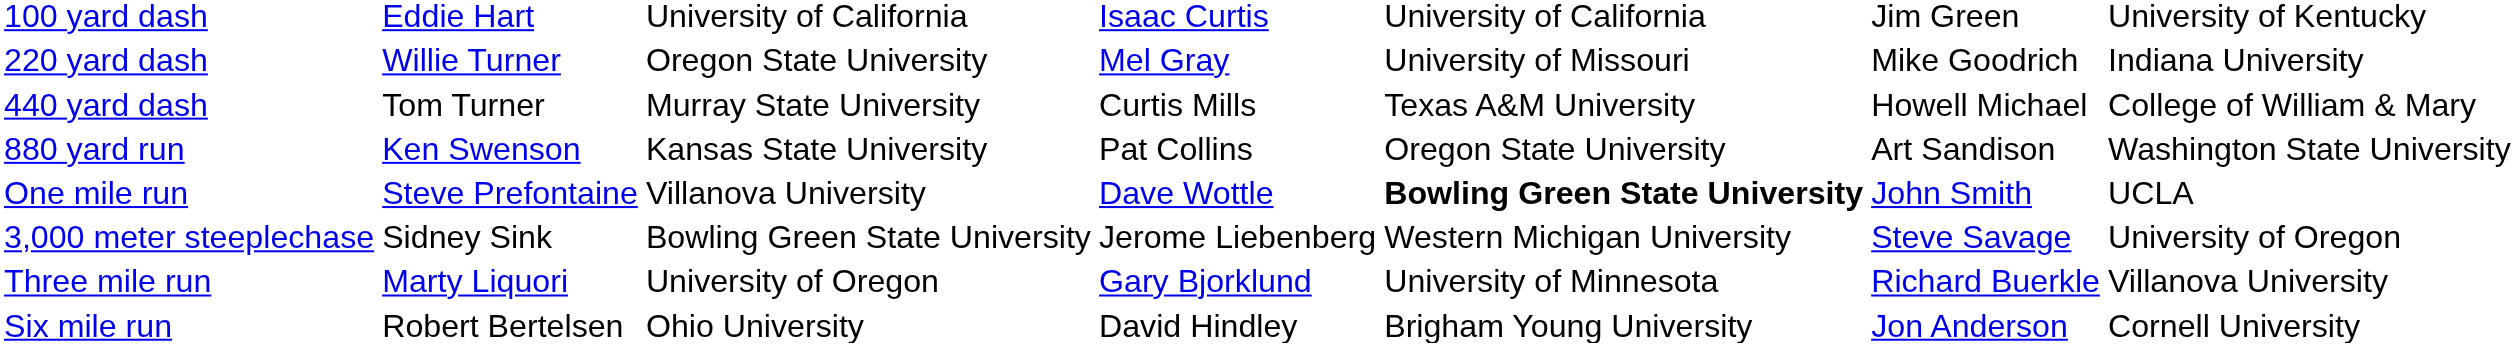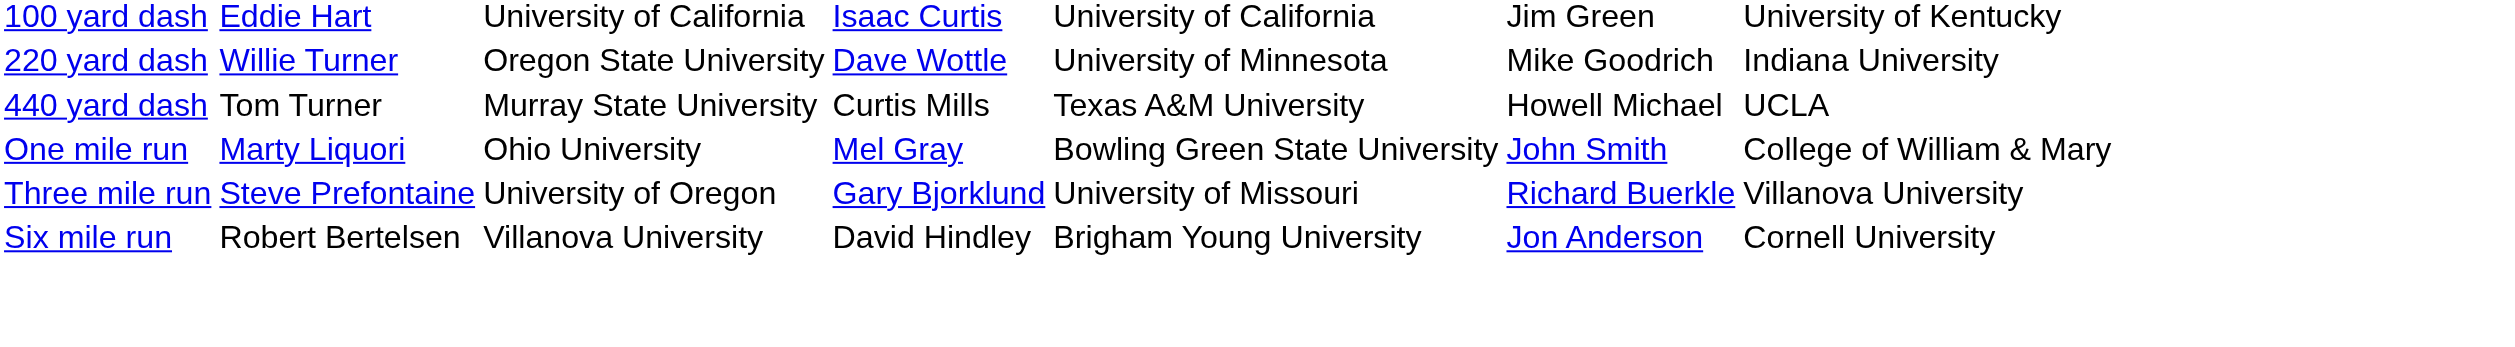220 yard dash | column 4: Mel Gray -> Dave Wottle
220 yard dash | column 5: University of Missouri -> University of Minnesota
440 yard dash | column 7: College of William & Mary -> UCLA
- row: 880 yard run | Ken Swenson | Kansas State University | Pat Collins | Oregon State University | Art Sandison | Washington State University
One mile run | column 2: Steve Prefontaine -> Marty Liquori
One mile run | column 3: Villanova University -> Ohio University
One mile run | column 4: Dave Wottle -> Mel Gray
One mile run | column 5: bold -> normal
One mile run | column 7: UCLA -> College of William & Mary
- row: 3,000 meter steeplechase | Sidney Sink | Bowling Green State University | Jerome Liebenberg | Western Michigan University | Steve Savage | University of Oregon
Three mile run | column 2: Marty Liquori -> Steve Prefontaine
Three mile run | column 5: University of Minnesota -> University of Missouri
Six mile run | column 3: Ohio University -> Villanova University
